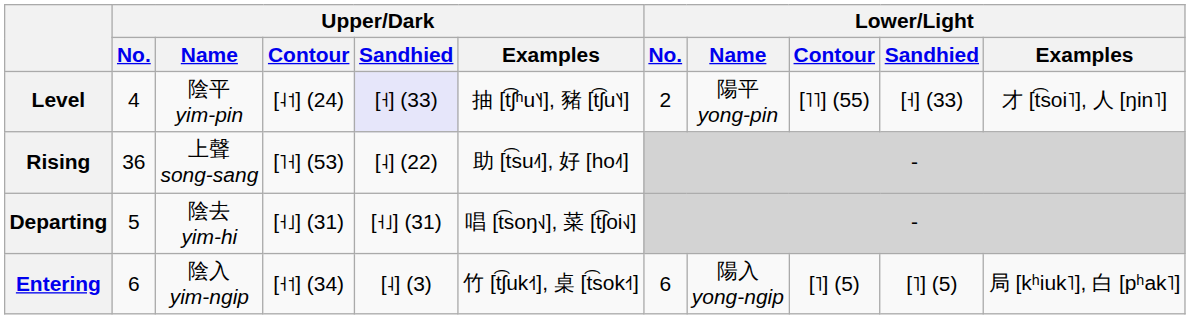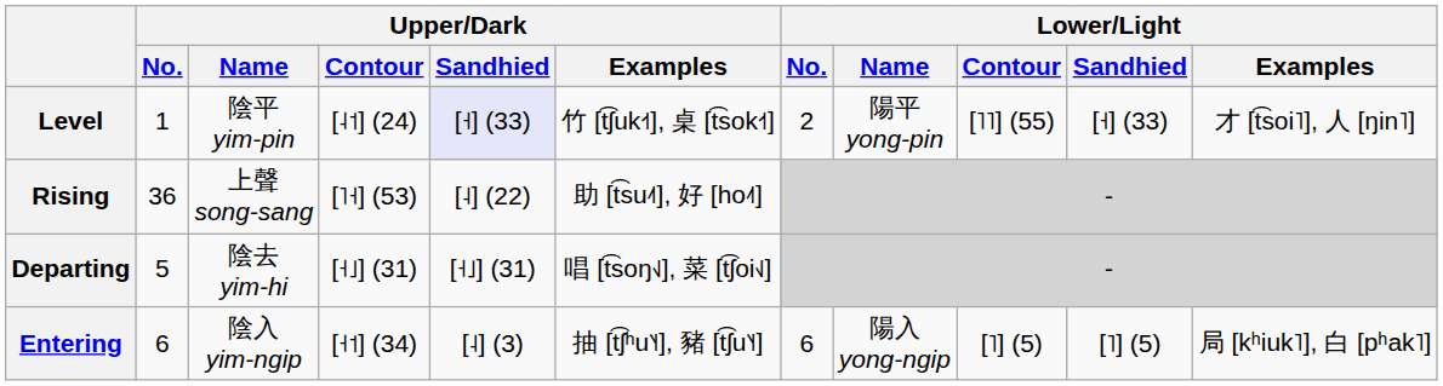Level | Upper/Dark / No.: 4 -> 1
Level | Upper/Dark / Examples: 抽 [t͡ʃʰu˥˧], 豬 [t͡ʃu˥˧] -> 竹 [t͡ʃuk˧˦], 桌 [t͡sok˧˦]
Entering | Upper/Dark / Examples: 竹 [t͡ʃuk˧˦], 桌 [t͡sok˧˦] -> 抽 [t͡ʃʰu˥˧], 豬 [t͡ʃu˥˧]
